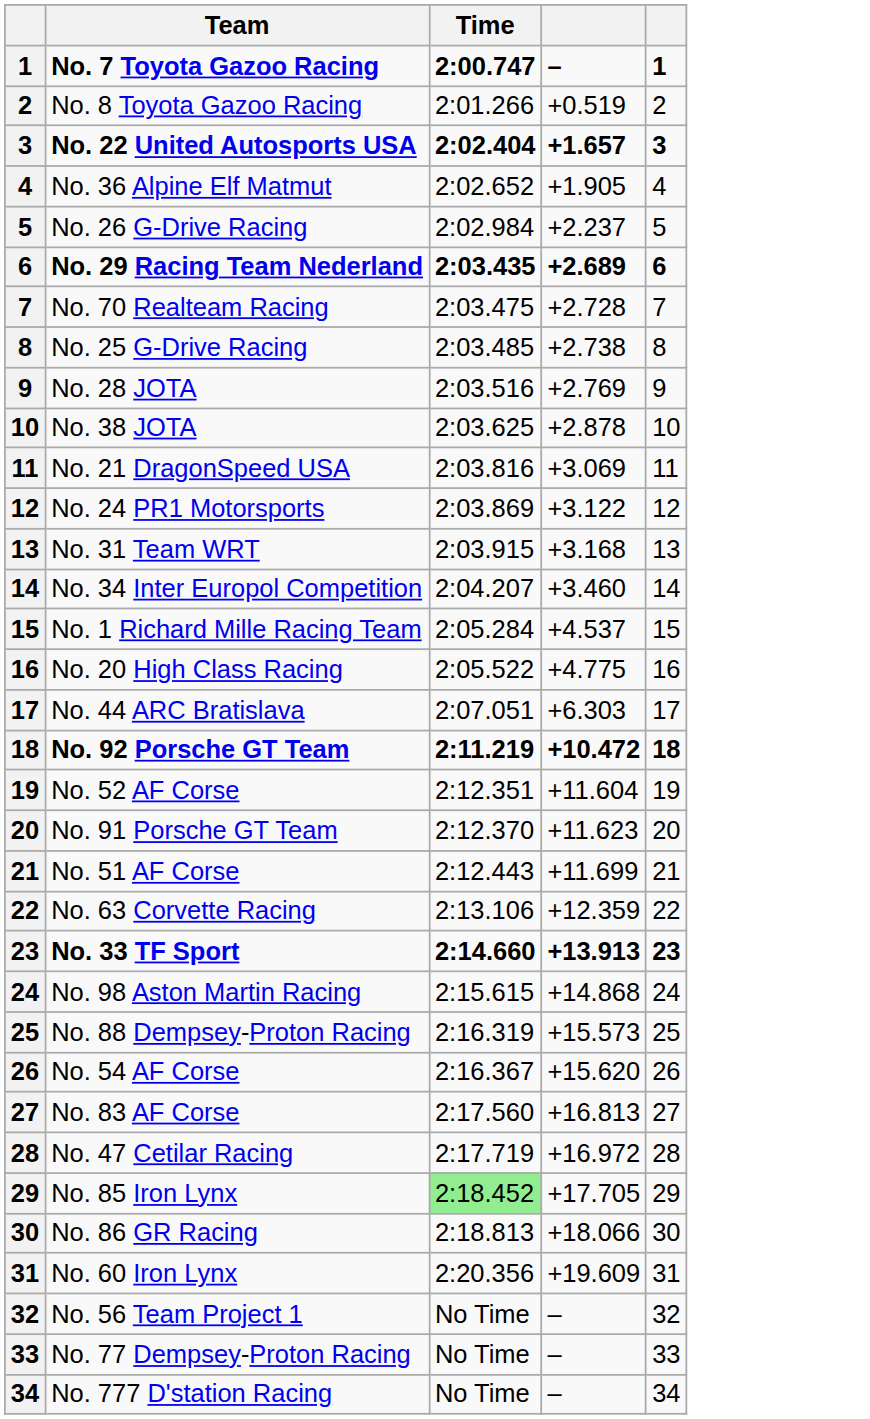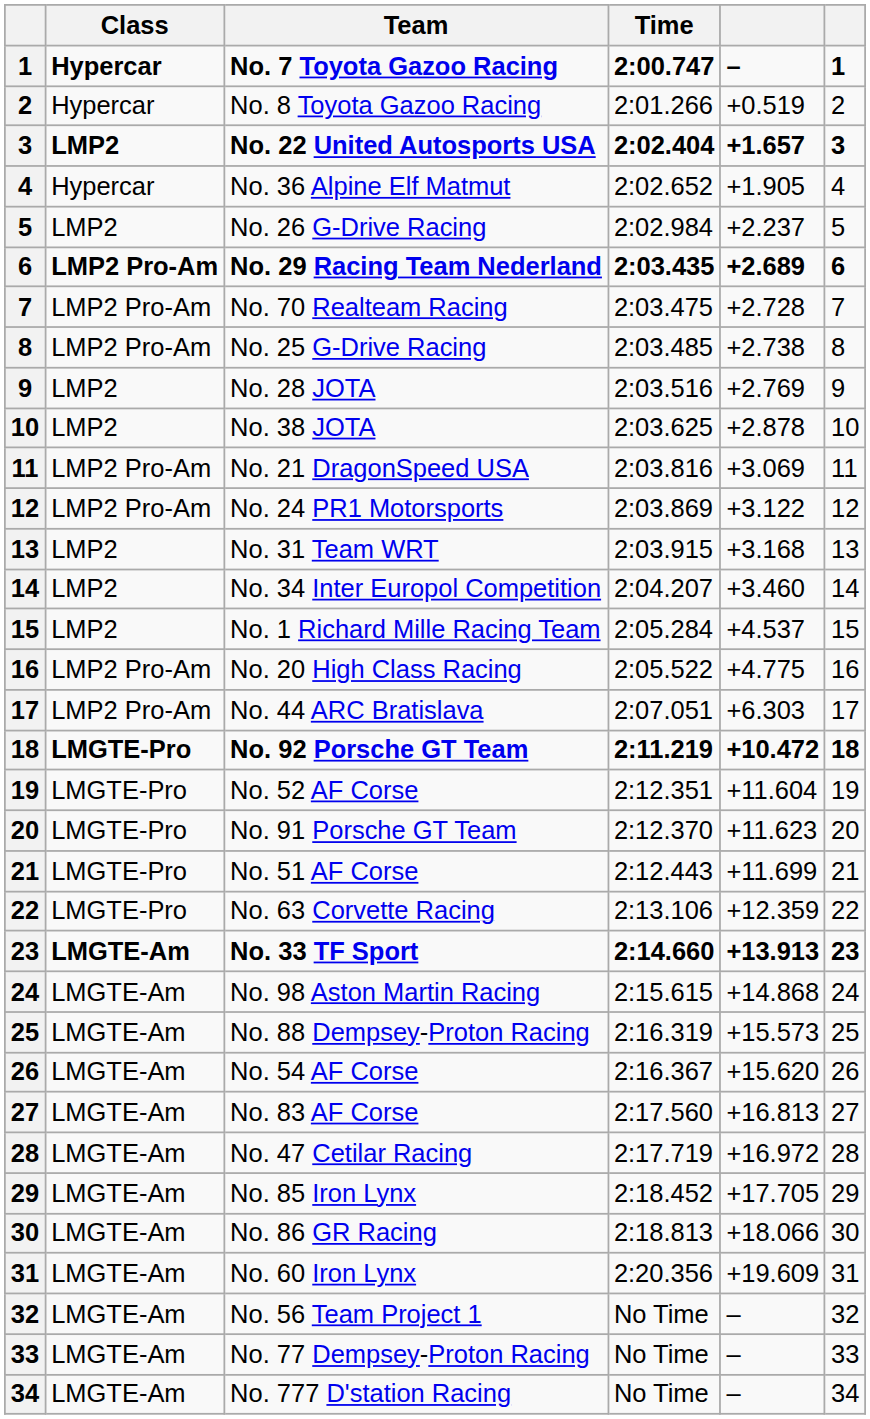+ column: Class | Hypercar | Hypercar | LMP2 | Hypercar | LMP2 | LMP2 Pro-Am | LMP2 Pro-Am | LMP2 Pro-Am | LMP2 | LMP2 | LMP2 Pro-Am | LMP2 Pro-Am | LMP2 | LMP2 | LMP2 | LMP2 Pro-Am | LMP2 Pro-Am | LMGTE-Pro | LMGTE-Pro | LMGTE-Pro | LMGTE-Pro | LMGTE-Pro | LMGTE-Am | LMGTE-Am | LMGTE-Am | LMGTE-Am | LMGTE-Am | LMGTE-Am | LMGTE-Am | LMGTE-Am | LMGTE-Am | LMGTE-Am | LMGTE-Am | LMGTE-Am
No. 85 Iron Lynx | Time: lightgreen background -> no background
